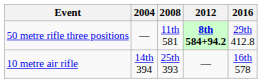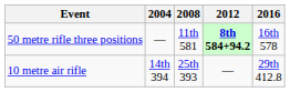50 metre rifle three positions | 2016: 29th 412.8 -> 16th 578
10 metre air rifle | 2016: 16th 578 -> 29th 412.8
